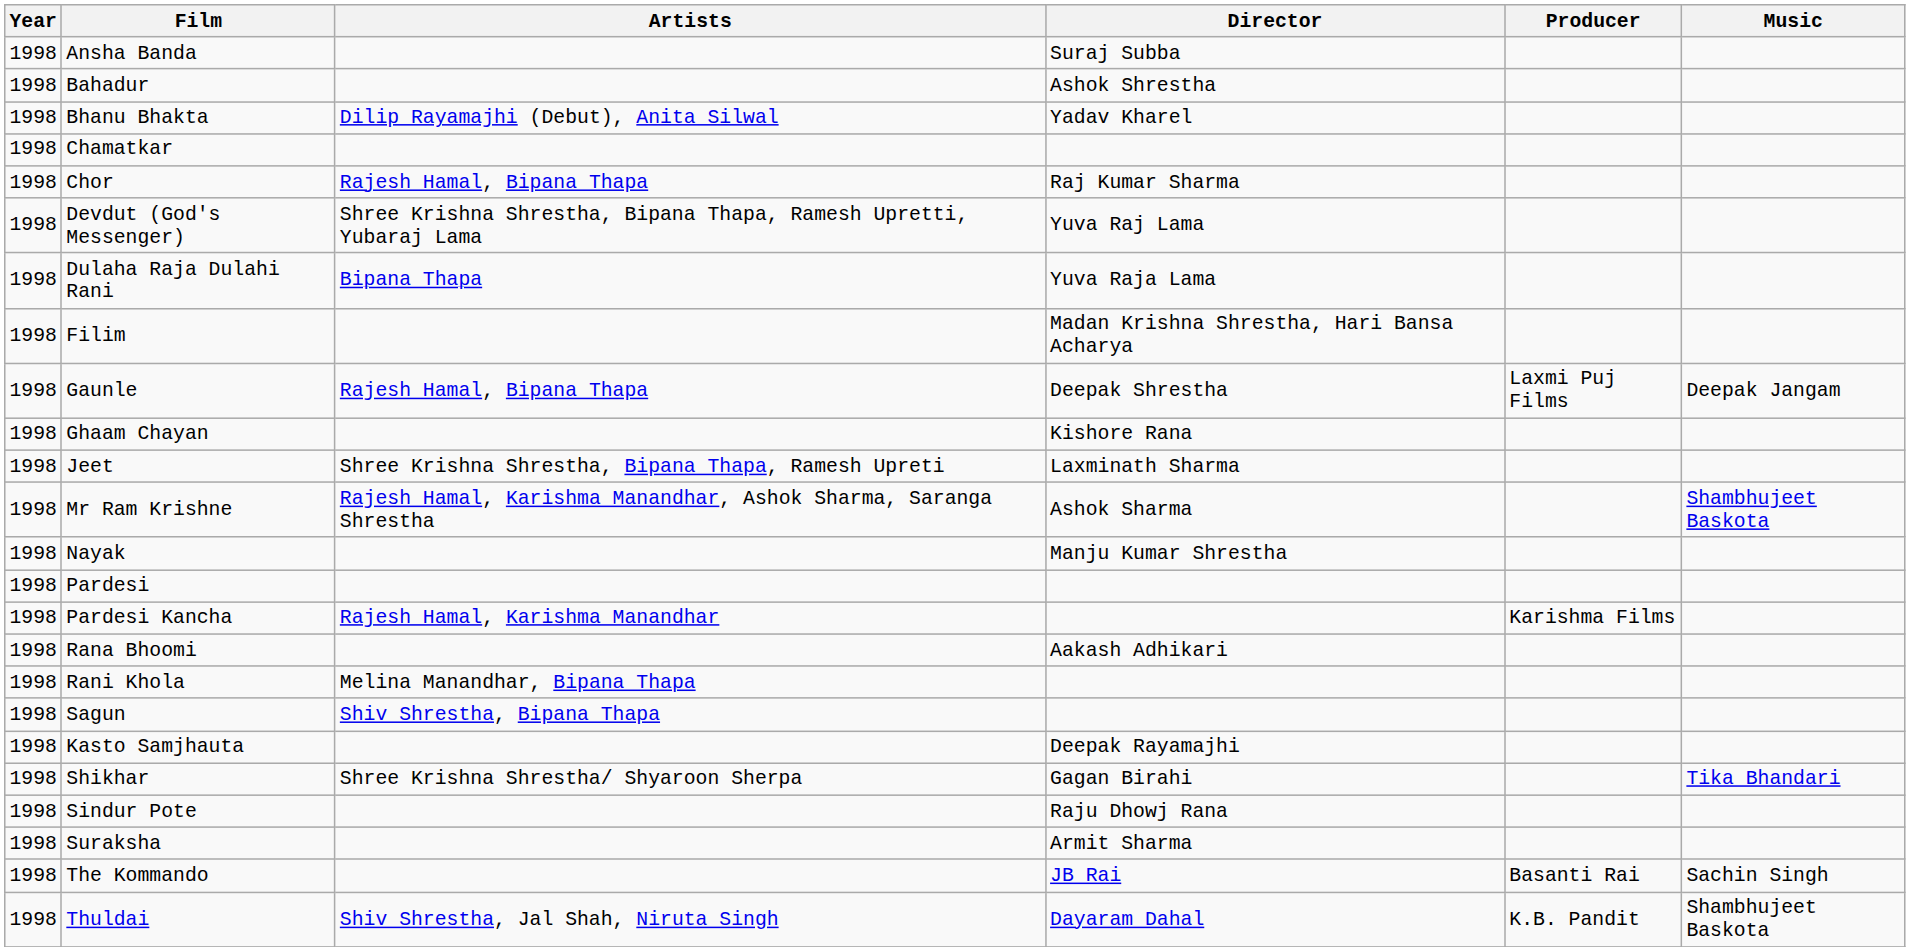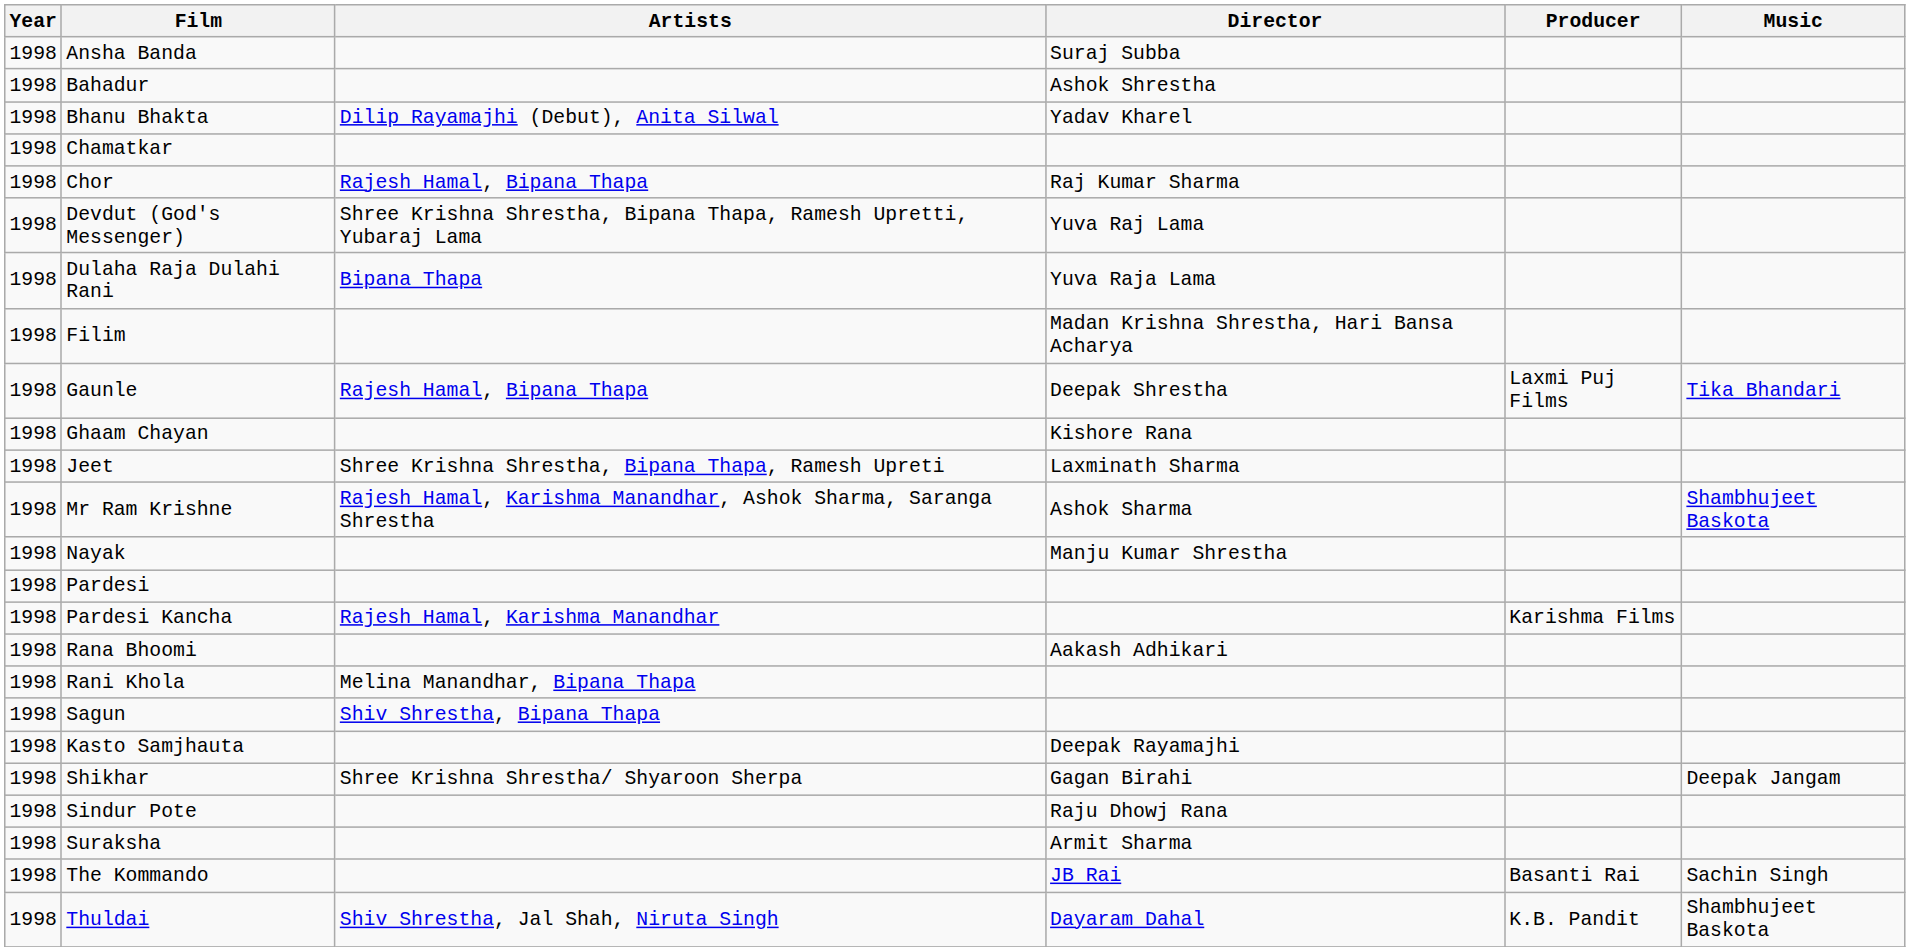Gaunle | Music: Deepak Jangam -> Tika Bhandari
Shikhar | Music: Tika Bhandari -> Deepak Jangam
